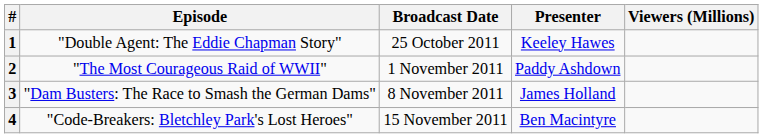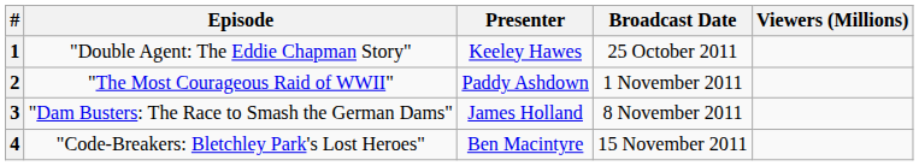columns swapped: Broadcast Date <-> Presenter
